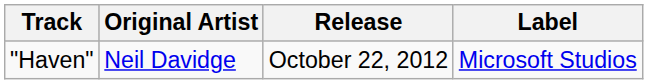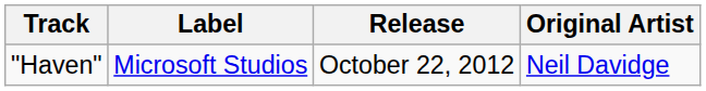columns swapped: Original Artist <-> Label
